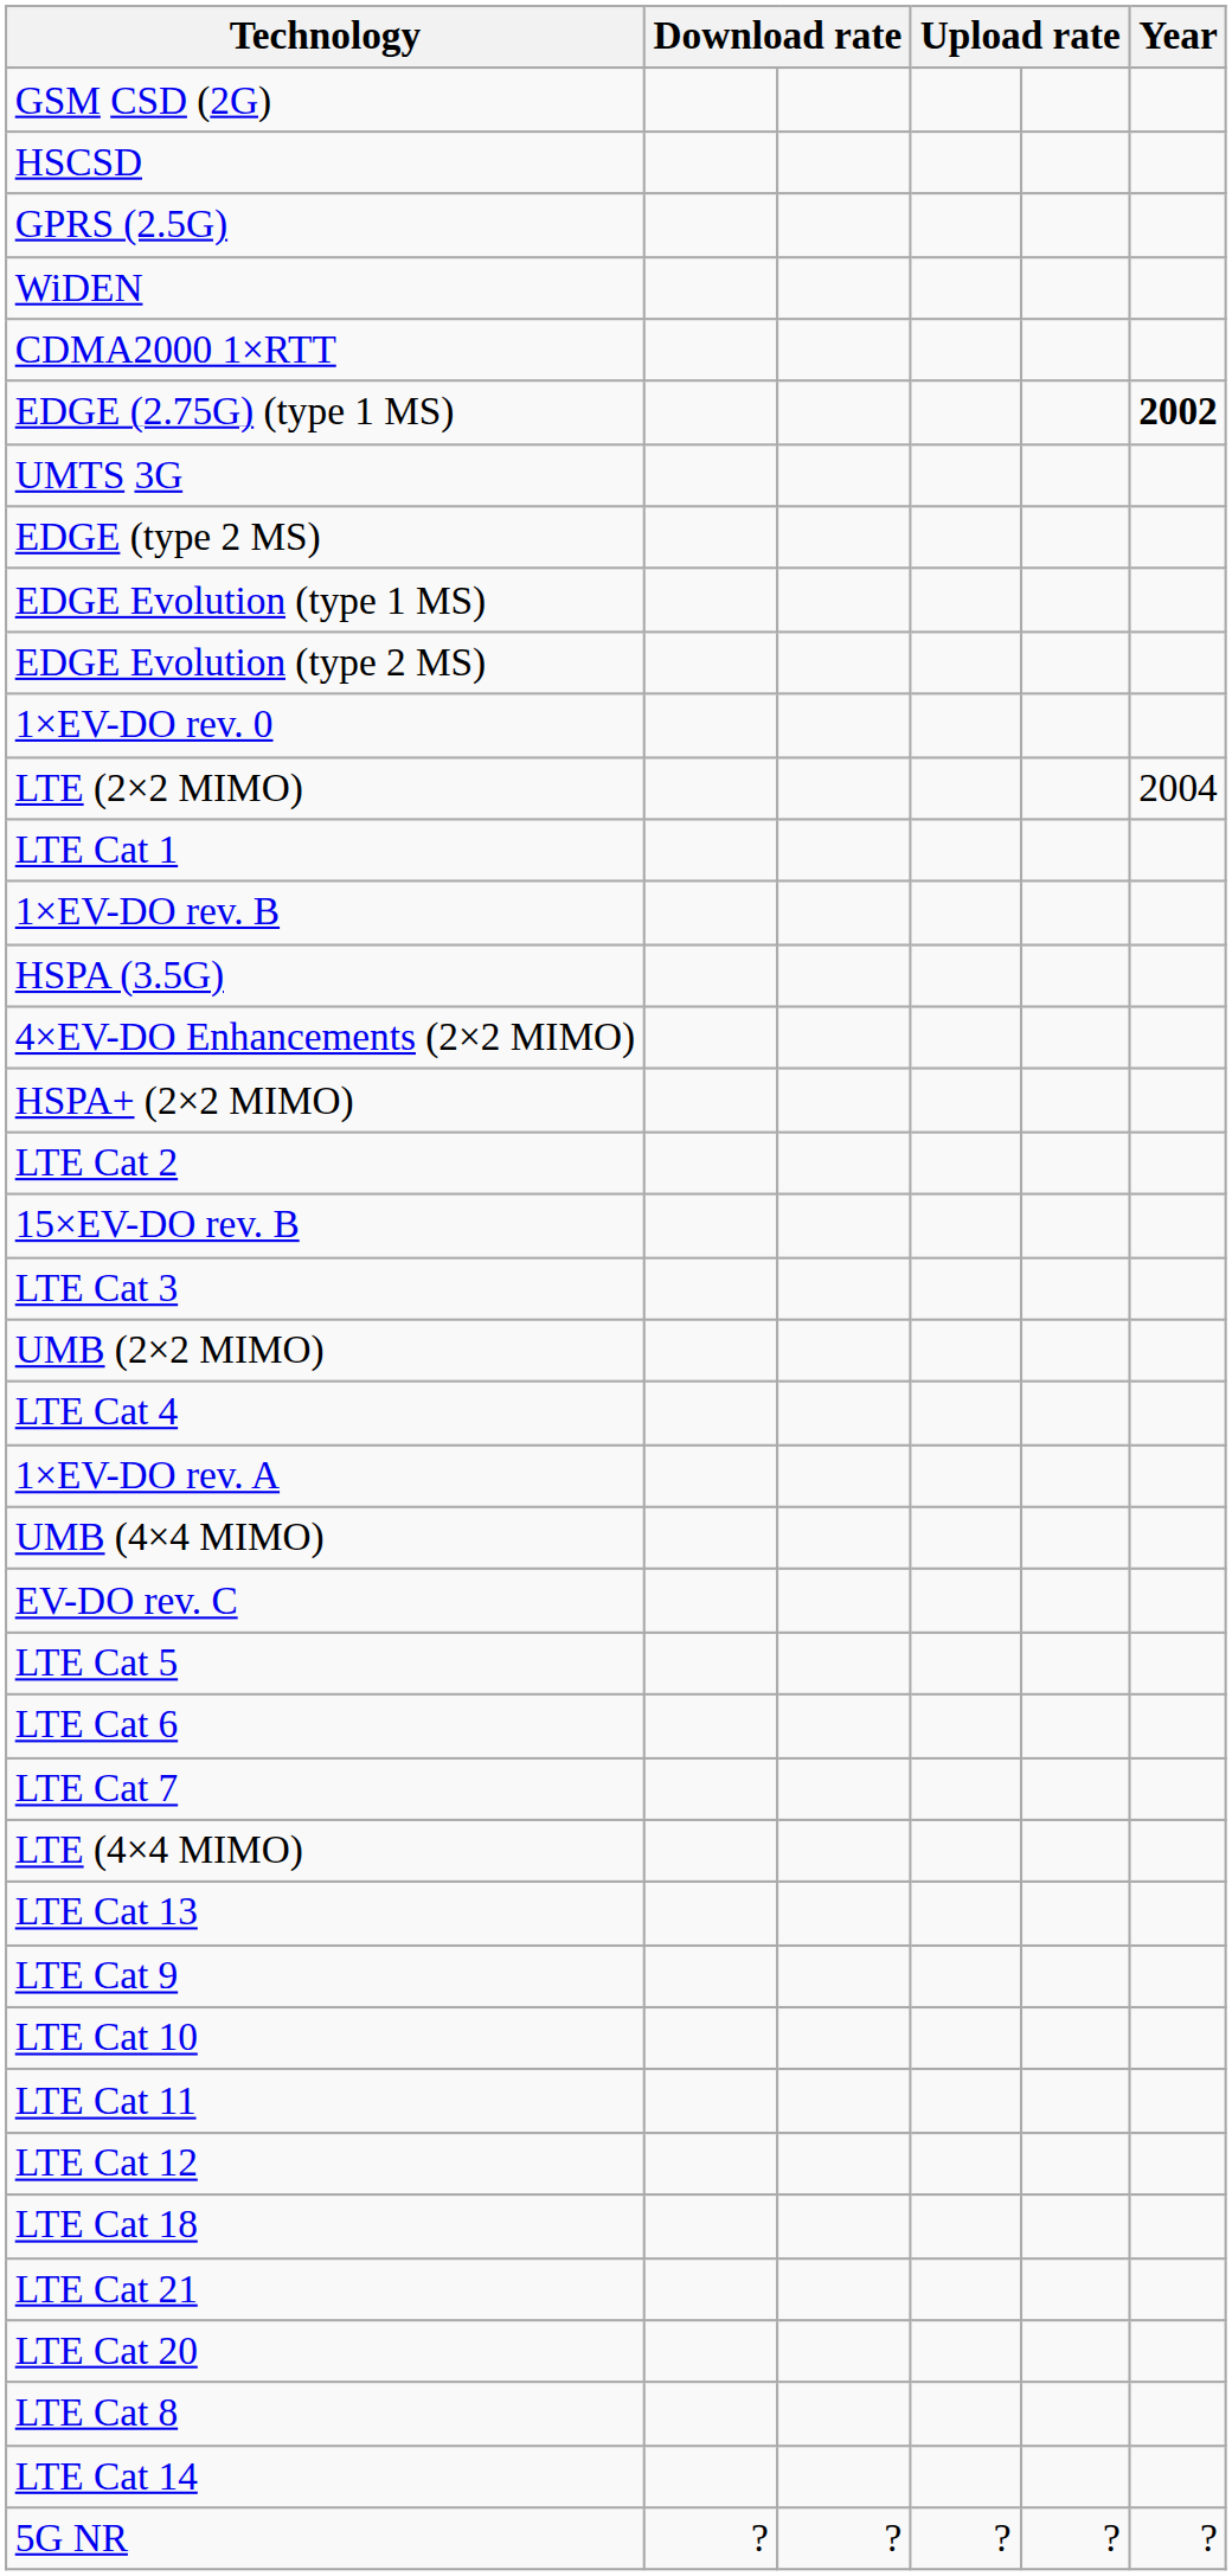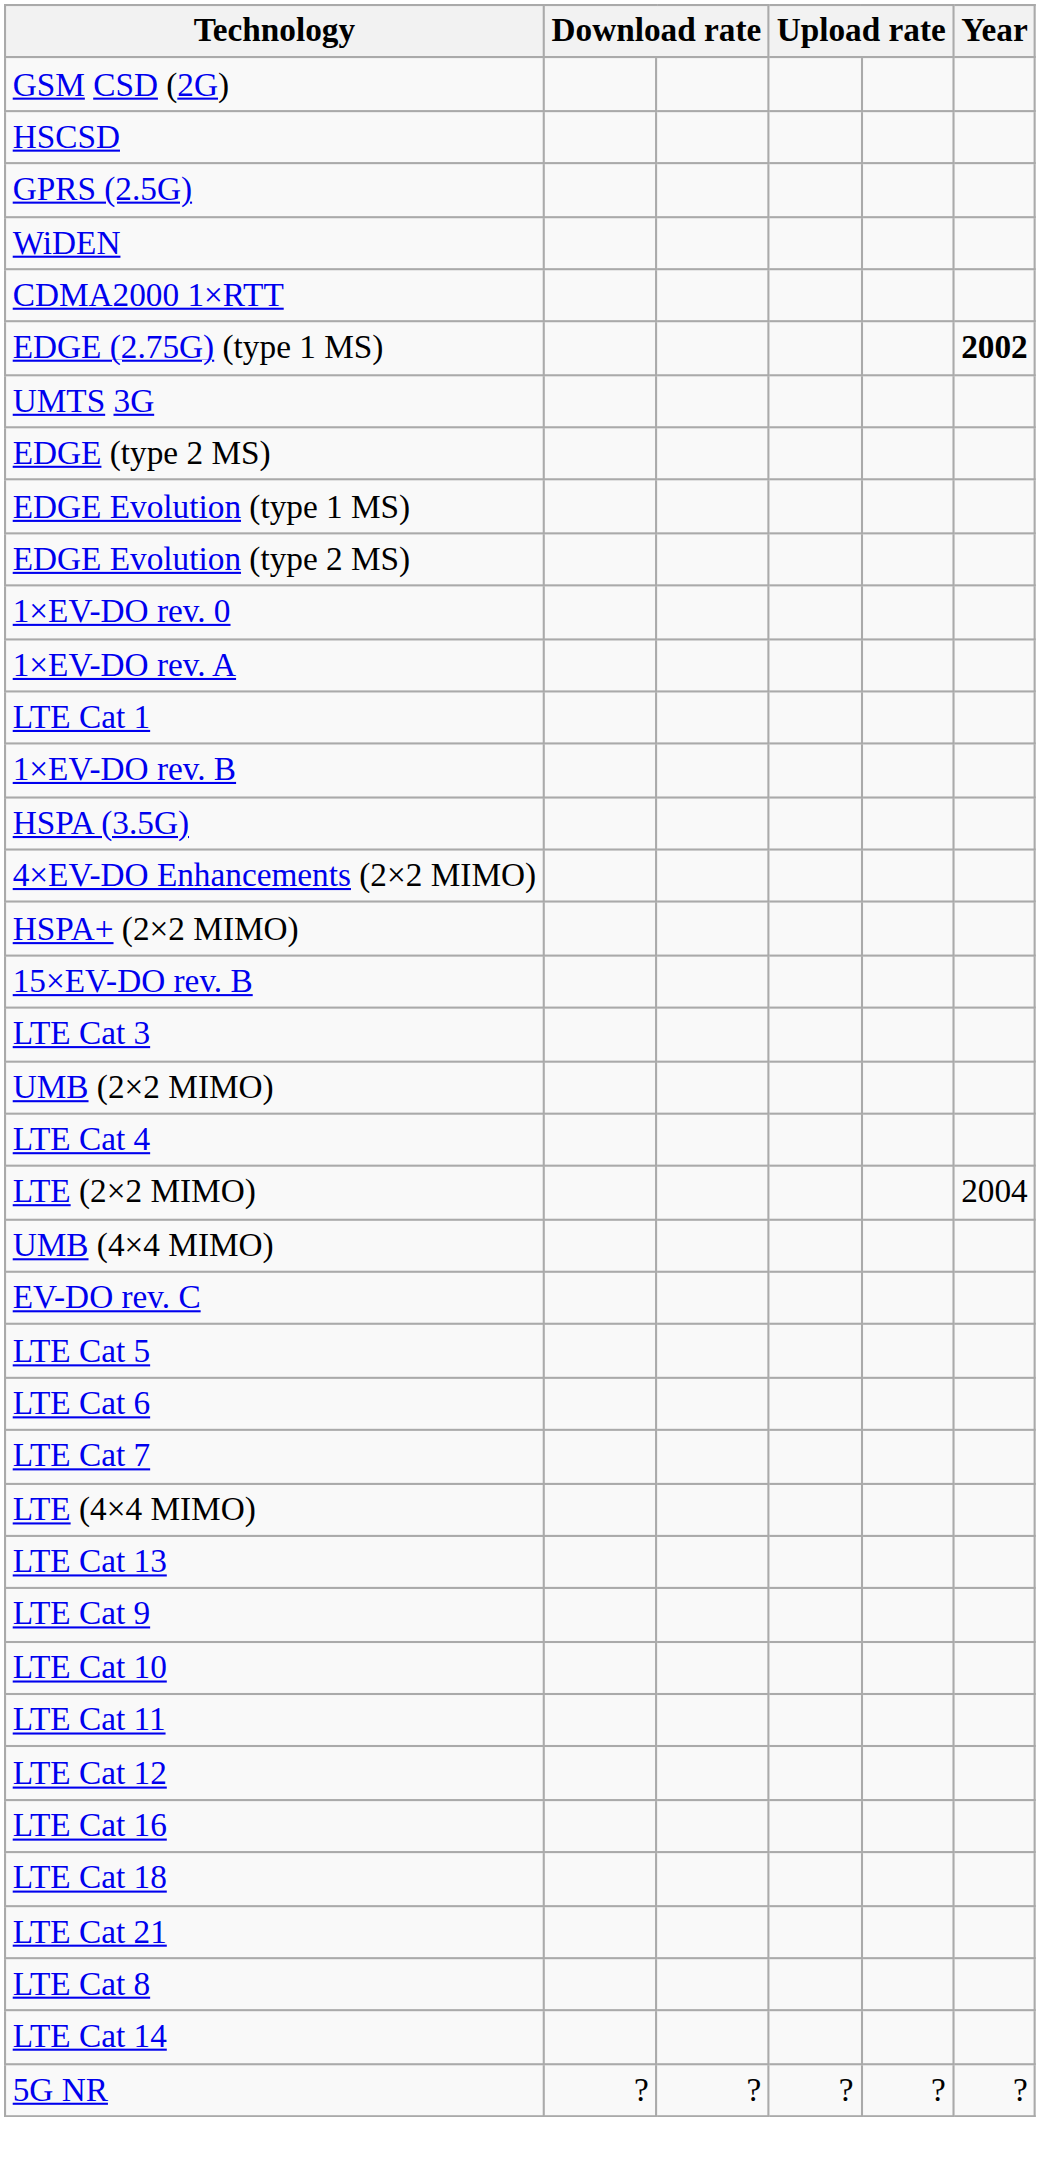rows swapped: 1×EV-DO rev. A <-> LTE (2×2 MIMO)
- row: LTE Cat 2
+ row: LTE Cat 16
- row: LTE Cat 20
